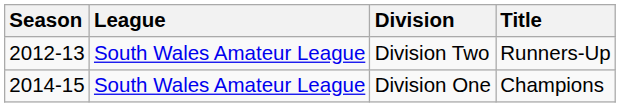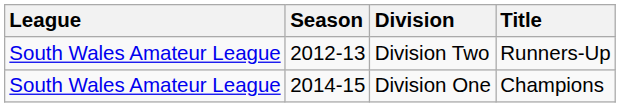columns swapped: Season <-> League
